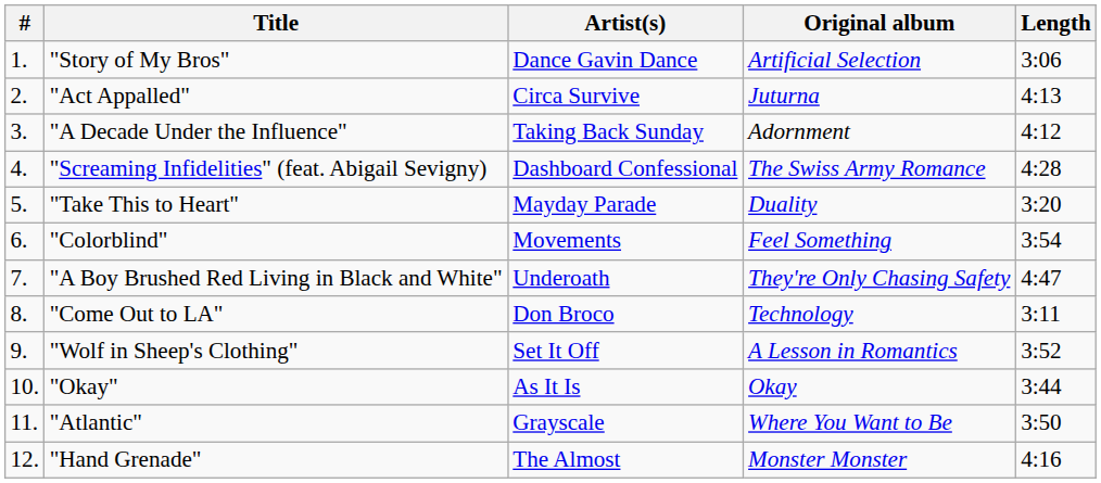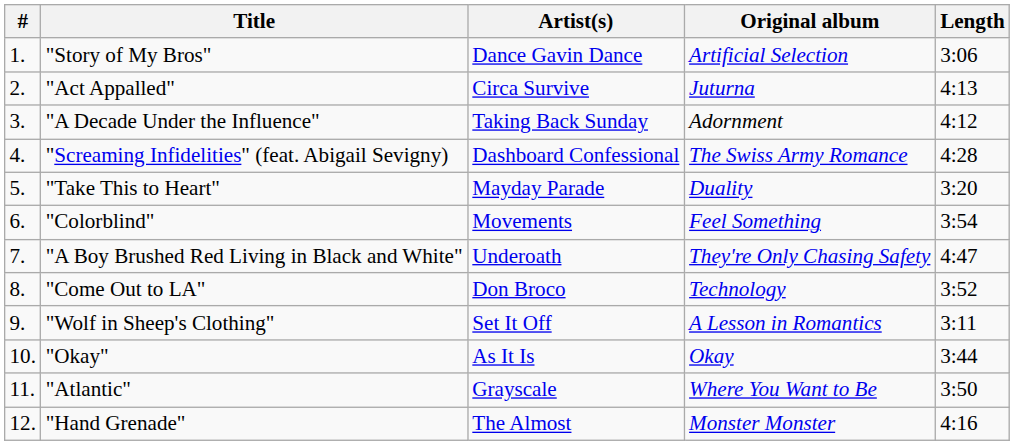"Come Out to LA" | Length: 3:11 -> 3:52
"Wolf in Sheep's Clothing" | Length: 3:52 -> 3:11
